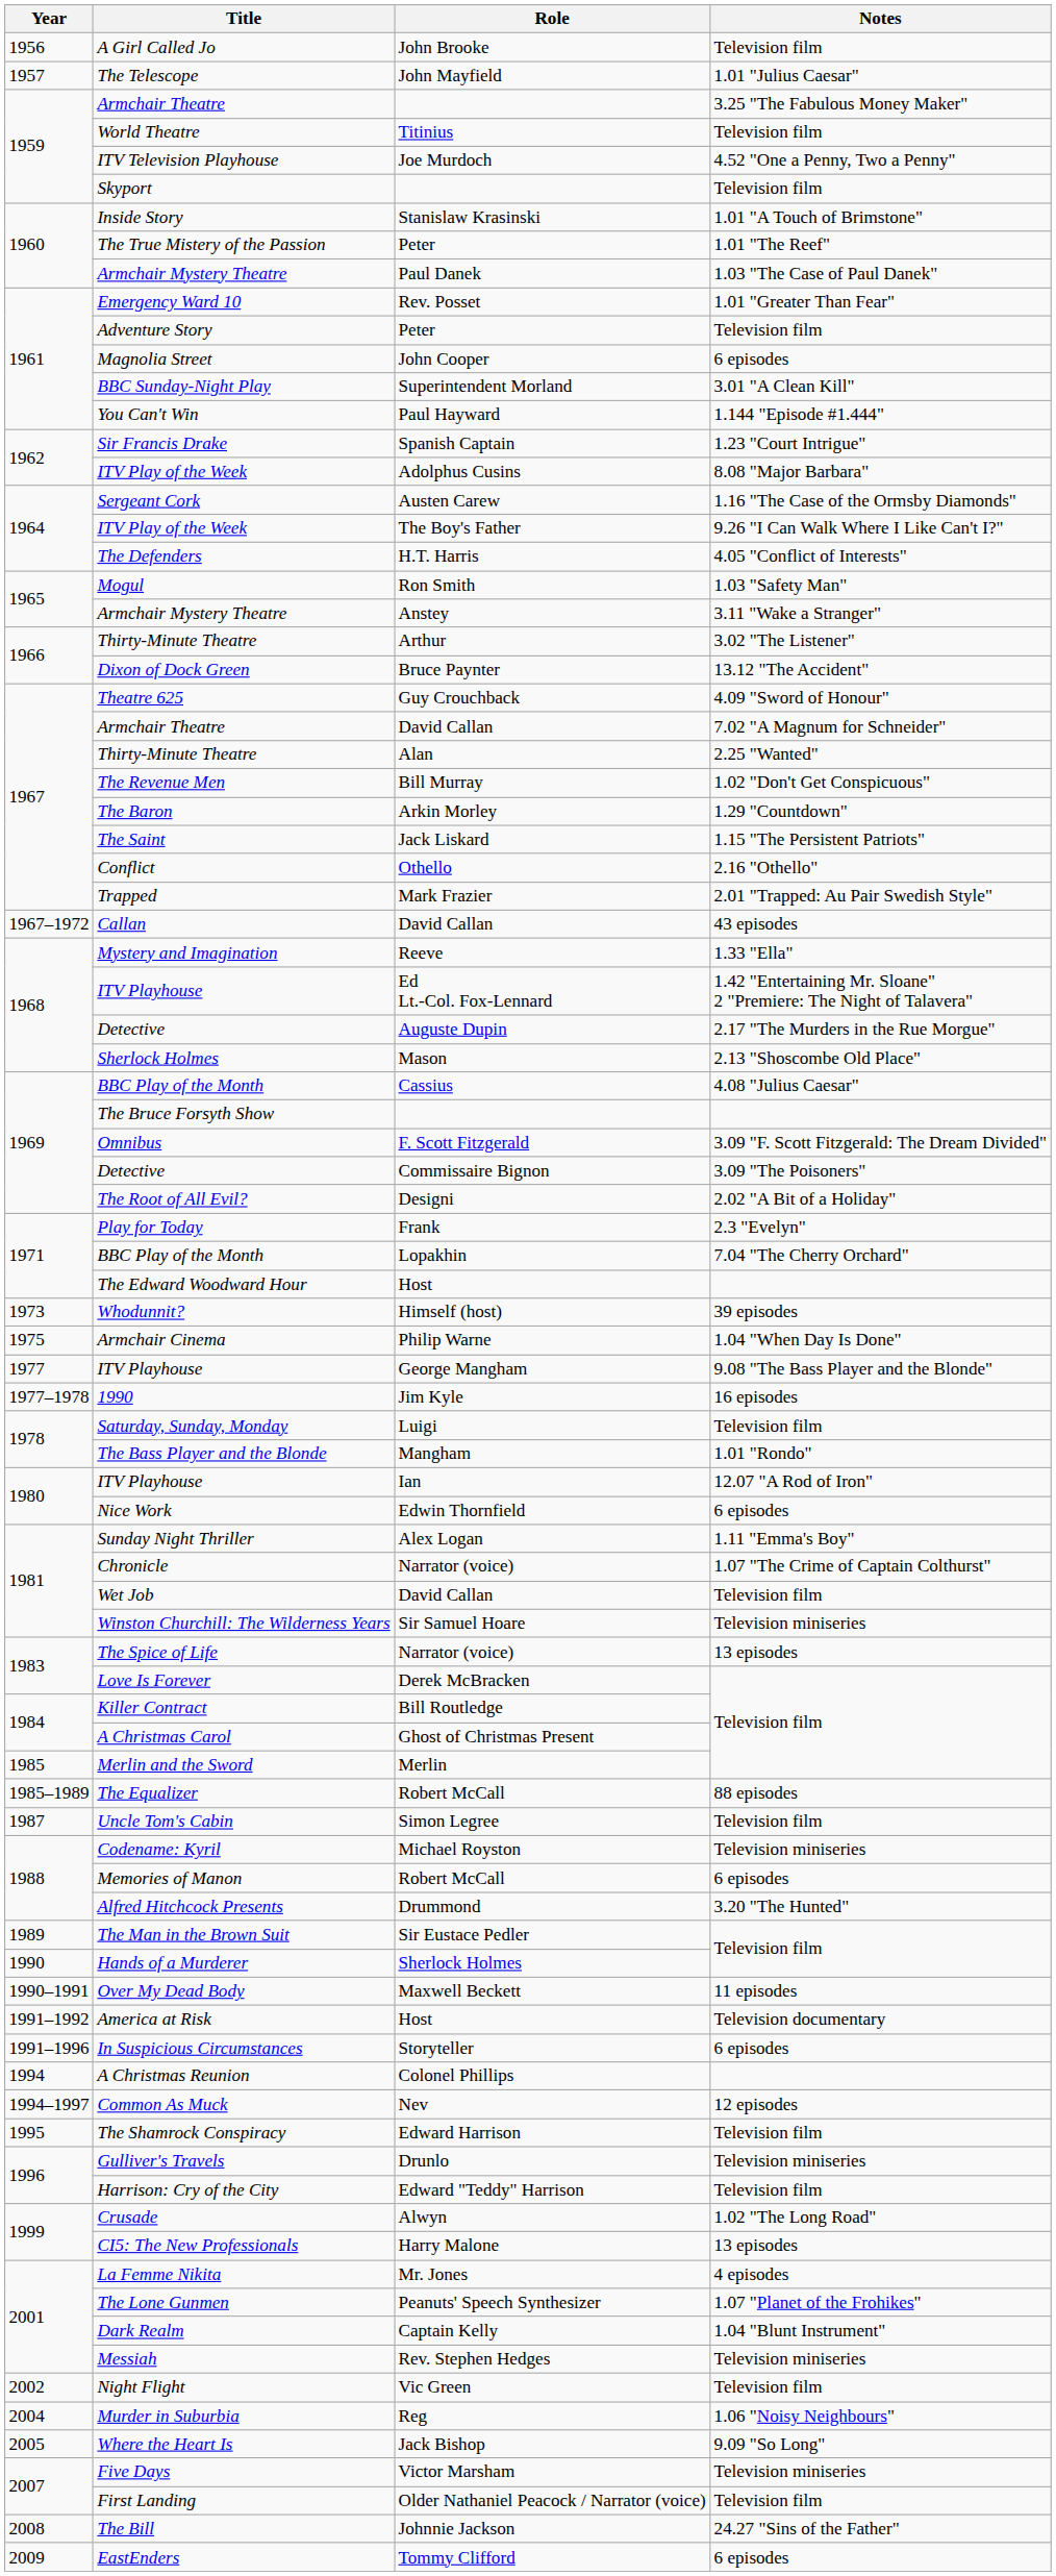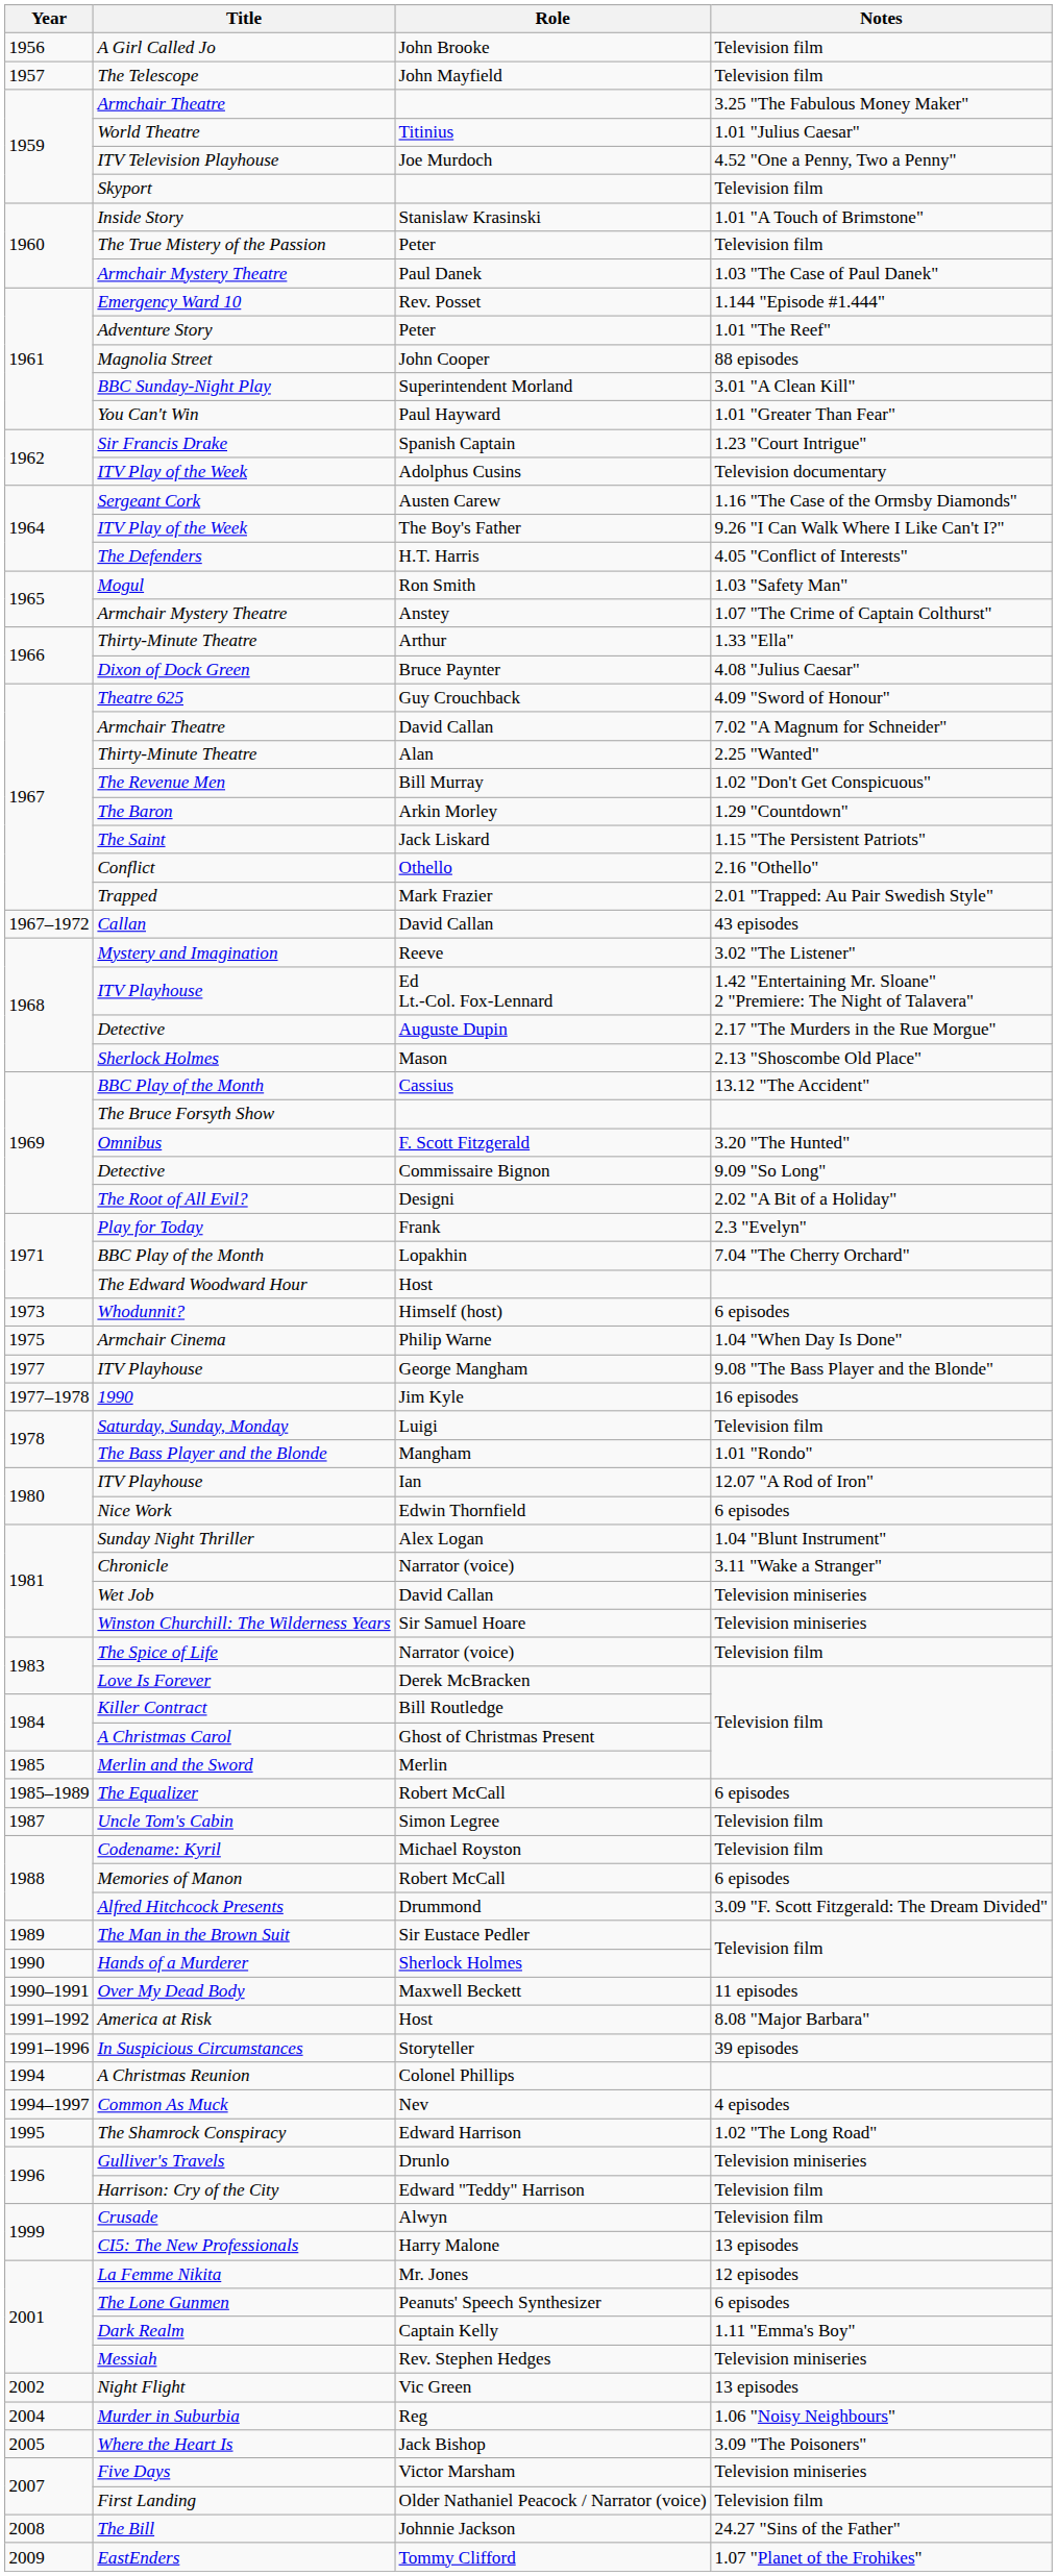The Telescope | Notes: 1.01 "Julius Caesar" -> Television film
World Theatre | Notes: Television film -> 1.01 "Julius Caesar"
The True Mistery of the Passion | Notes: 1.01 "The Reef" -> Television film
Emergency Ward 10 | Notes: 1.01 "Greater Than Fear" -> 1.144 "Episode #1.444"
Adventure Story | Notes: Television film -> 1.01 "The Reef"
Magnolia Street | Notes: 6 episodes -> 88 episodes
You Can't Win | Notes: 1.144 "Episode #1.444" -> 1.01 "Greater Than Fear"
ITV Play of the Week / Adolphus Cusins | Notes: 8.08 "Major Barbara" -> Television documentary
Armchair Mystery Theatre / Anstey | Notes: 3.11 "Wake a Stranger" -> 1.07 "The Crime of Captain Colthurst"
Thirty-Minute Theatre / Arthur | Notes: 3.02 "The Listener" -> 1.33 "Ella"
Dixon of Dock Green | Notes: 13.12 "The Accident" -> 4.08 "Julius Caesar"
Mystery and Imagination | Notes: 1.33 "Ella" -> 3.02 "The Listener"
BBC Play of the Month / Cassius | Notes: 4.08 "Julius Caesar" -> 13.12 "The Accident"
Omnibus | Notes: 3.09 "F. Scott Fitzgerald: The Dream Divided" -> 3.20 "The Hunted"
Detective / Commissaire Bignon | Notes: 3.09 "The Poisoners" -> 9.09 "So Long"
Whodunnit? | Notes: 39 episodes -> 6 episodes
Sunday Night Thriller | Notes: 1.11 "Emma's Boy" -> 1.04 "Blunt Instrument"
Chronicle | Notes: 1.07 "The Crime of Captain Colthurst" -> 3.11 "Wake a Stranger"
Wet Job | Notes: Television film -> Television miniseries
The Spice of Life | Notes: 13 episodes -> Television film
The Equalizer | Notes: 88 episodes -> 6 episodes
Codename: Kyril | Notes: Television miniseries -> Television film
Alfred Hitchcock Presents | Notes: 3.20 "The Hunted" -> 3.09 "F. Scott Fitzgerald: The Dream Divided"
America at Risk | Notes: Television documentary -> 8.08 "Major Barbara"
In Suspicious Circumstances | Notes: 6 episodes -> 39 episodes
Common As Muck | Notes: 12 episodes -> 4 episodes
The Shamrock Conspiracy | Notes: Television film -> 1.02 "The Long Road"
Crusade | Notes: 1.02 "The Long Road" -> Television film
La Femme Nikita | Notes: 4 episodes -> 12 episodes
The Lone Gunmen | Notes: 1.07 "Planet of the Frohikes" -> 6 episodes
Dark Realm | Notes: 1.04 "Blunt Instrument" -> 1.11 "Emma's Boy"
Night Flight | Notes: Television film -> 13 episodes
Where the Heart Is | Notes: 9.09 "So Long" -> 3.09 "The Poisoners"
EastEnders | Notes: 6 episodes -> 1.07 "Planet of the Frohikes"
